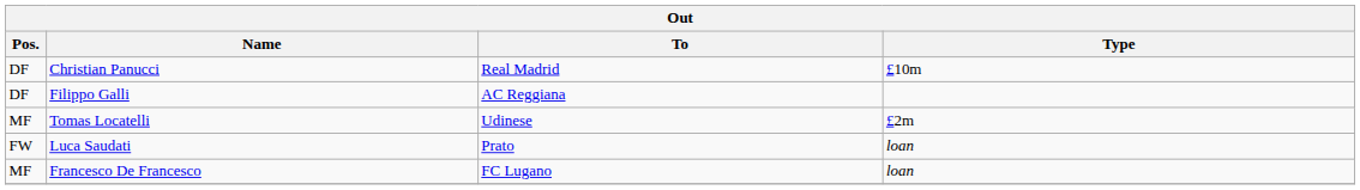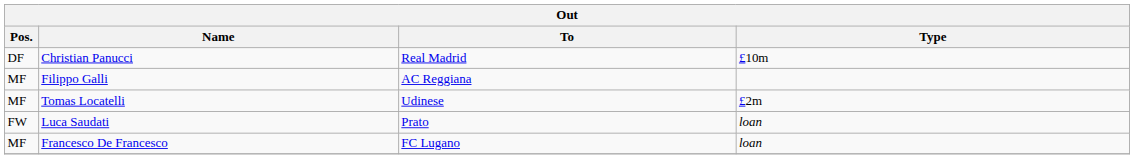Filippo Galli | Pos.: DF -> MF
